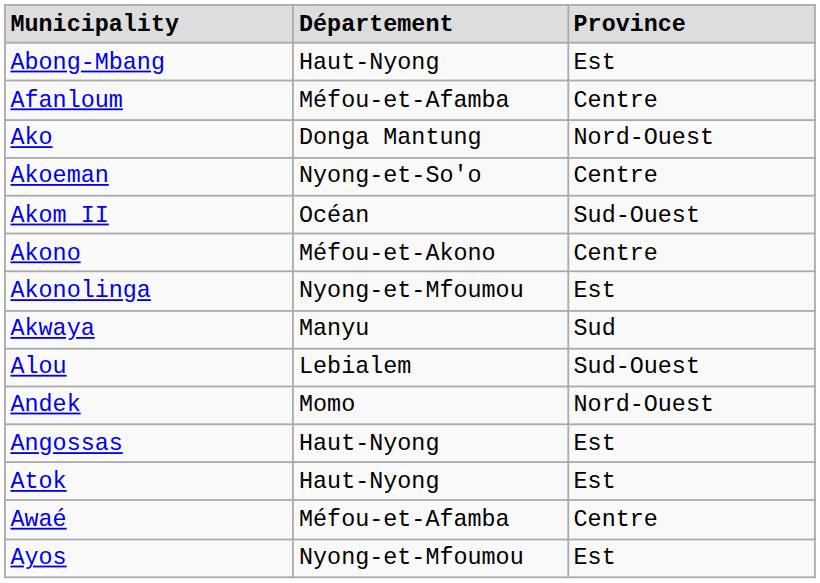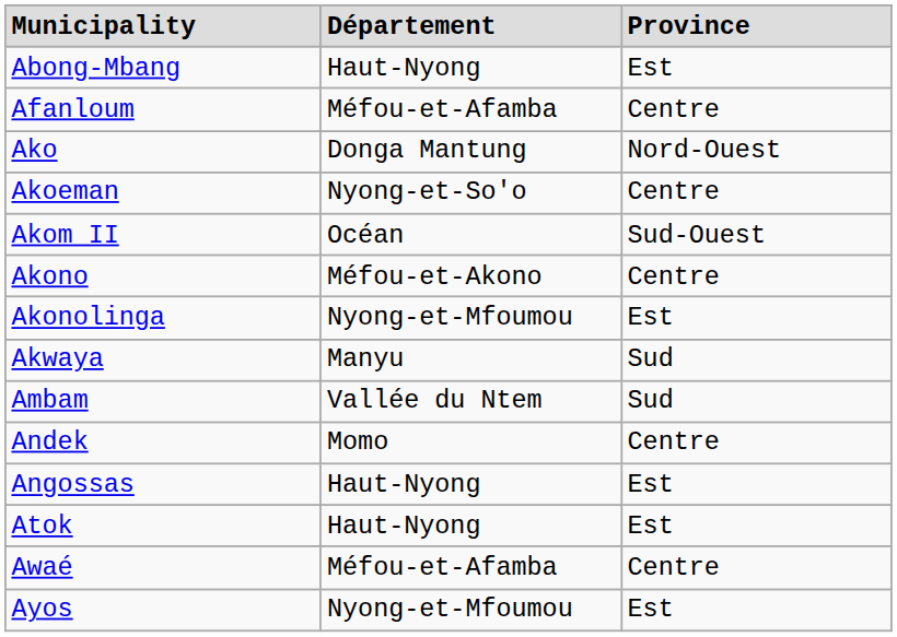- row: Alou | Lebialem | Sud-Ouest
+ row: Ambam | Vallée du Ntem | Sud
Andek | Province: Nord-Ouest -> Centre
